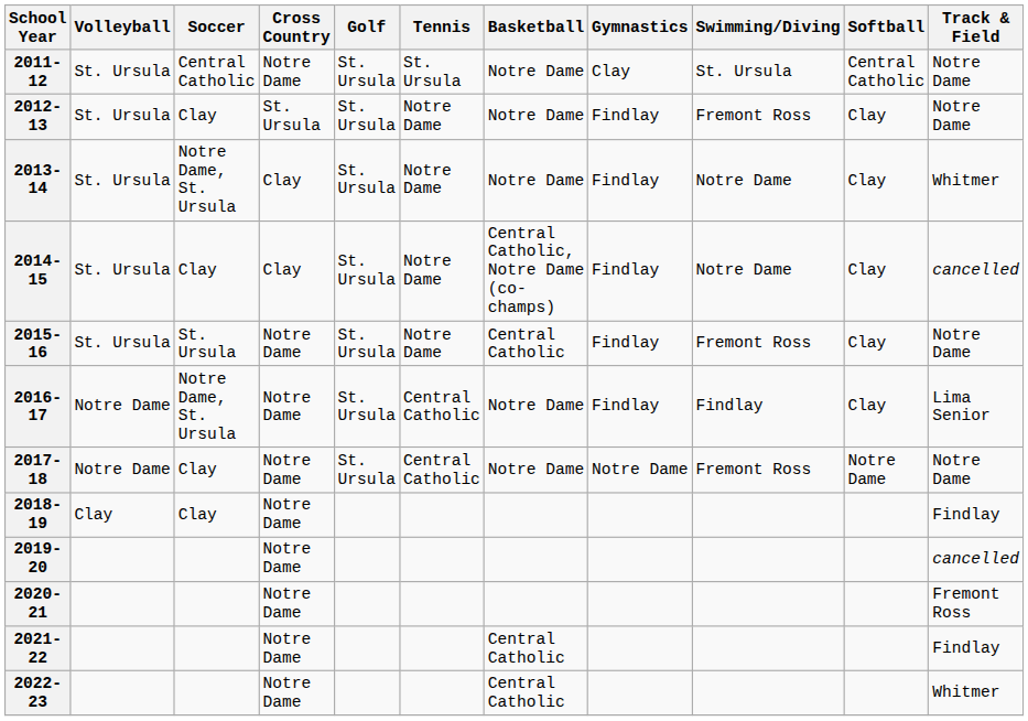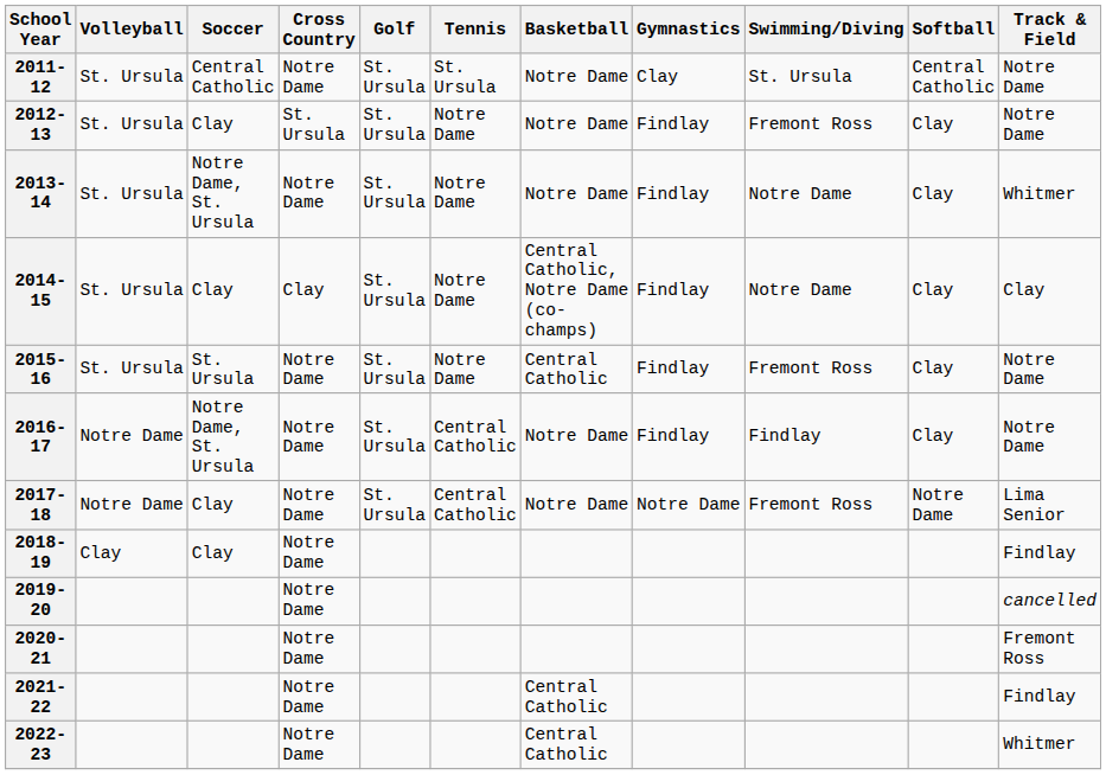2013-14 | Cross Country: Clay -> Notre Dame
2014-15 | Track & Field: cancelled -> Clay
2016-17 | Track & Field: Lima Senior -> Notre Dame
2017-18 | Track & Field: Notre Dame -> Lima Senior
